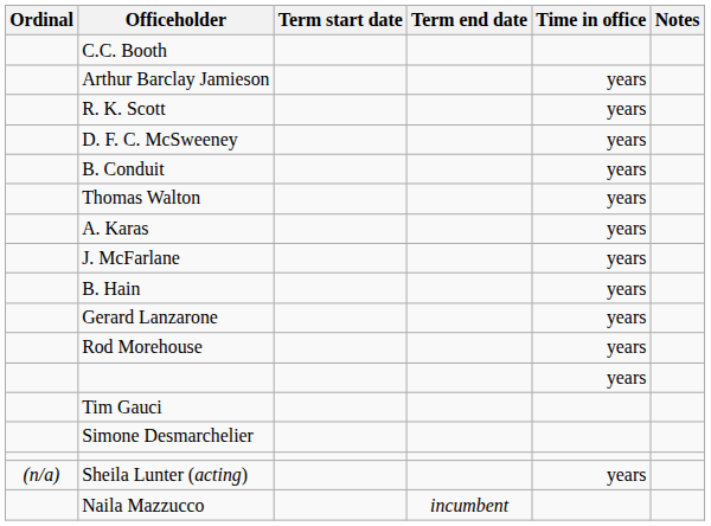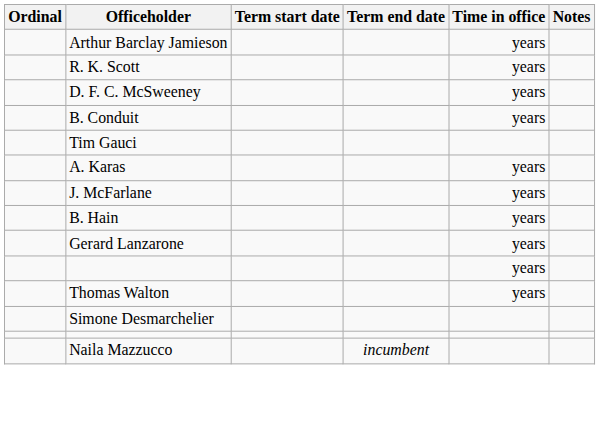- row: C.C. Booth
rows swapped: Thomas Walton <-> Tim Gauci
- row: Rod Morehouse | years
- row: (n/a) | Sheila Lunter (acting) | years
